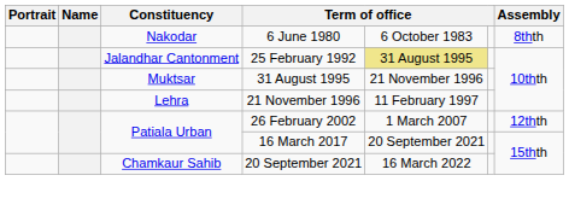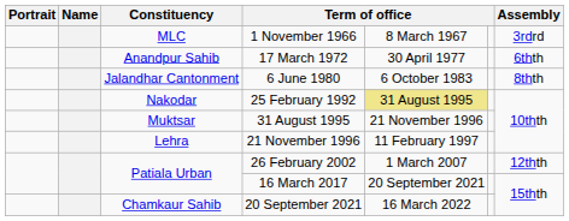+ row: MLC | 1 November 1966 | 8 March 1967 | 3rdrd
+ row: Anandpur Sahib | 17 March 1972 | 30 April 1977 | 6thth
6 June 1980 | Constituency: Nakodar -> Jalandhar Cantonment
25 February 1992 | Constituency: Jalandhar Cantonment -> Nakodar
